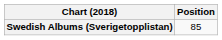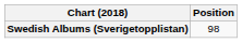Swedish Albums (Sverigetopplistan) | Position: 85 -> 98
